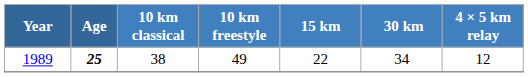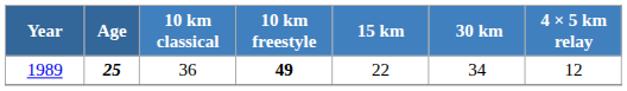1989 | 10 km classical: 38 -> 36
1989 | 10 km freestyle: normal -> bold
